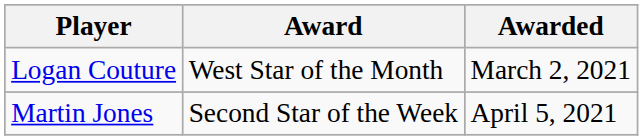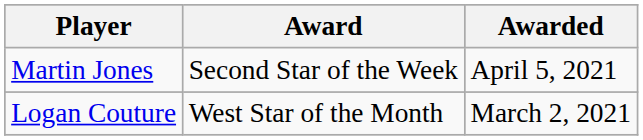rows swapped: Logan Couture <-> Martin Jones
